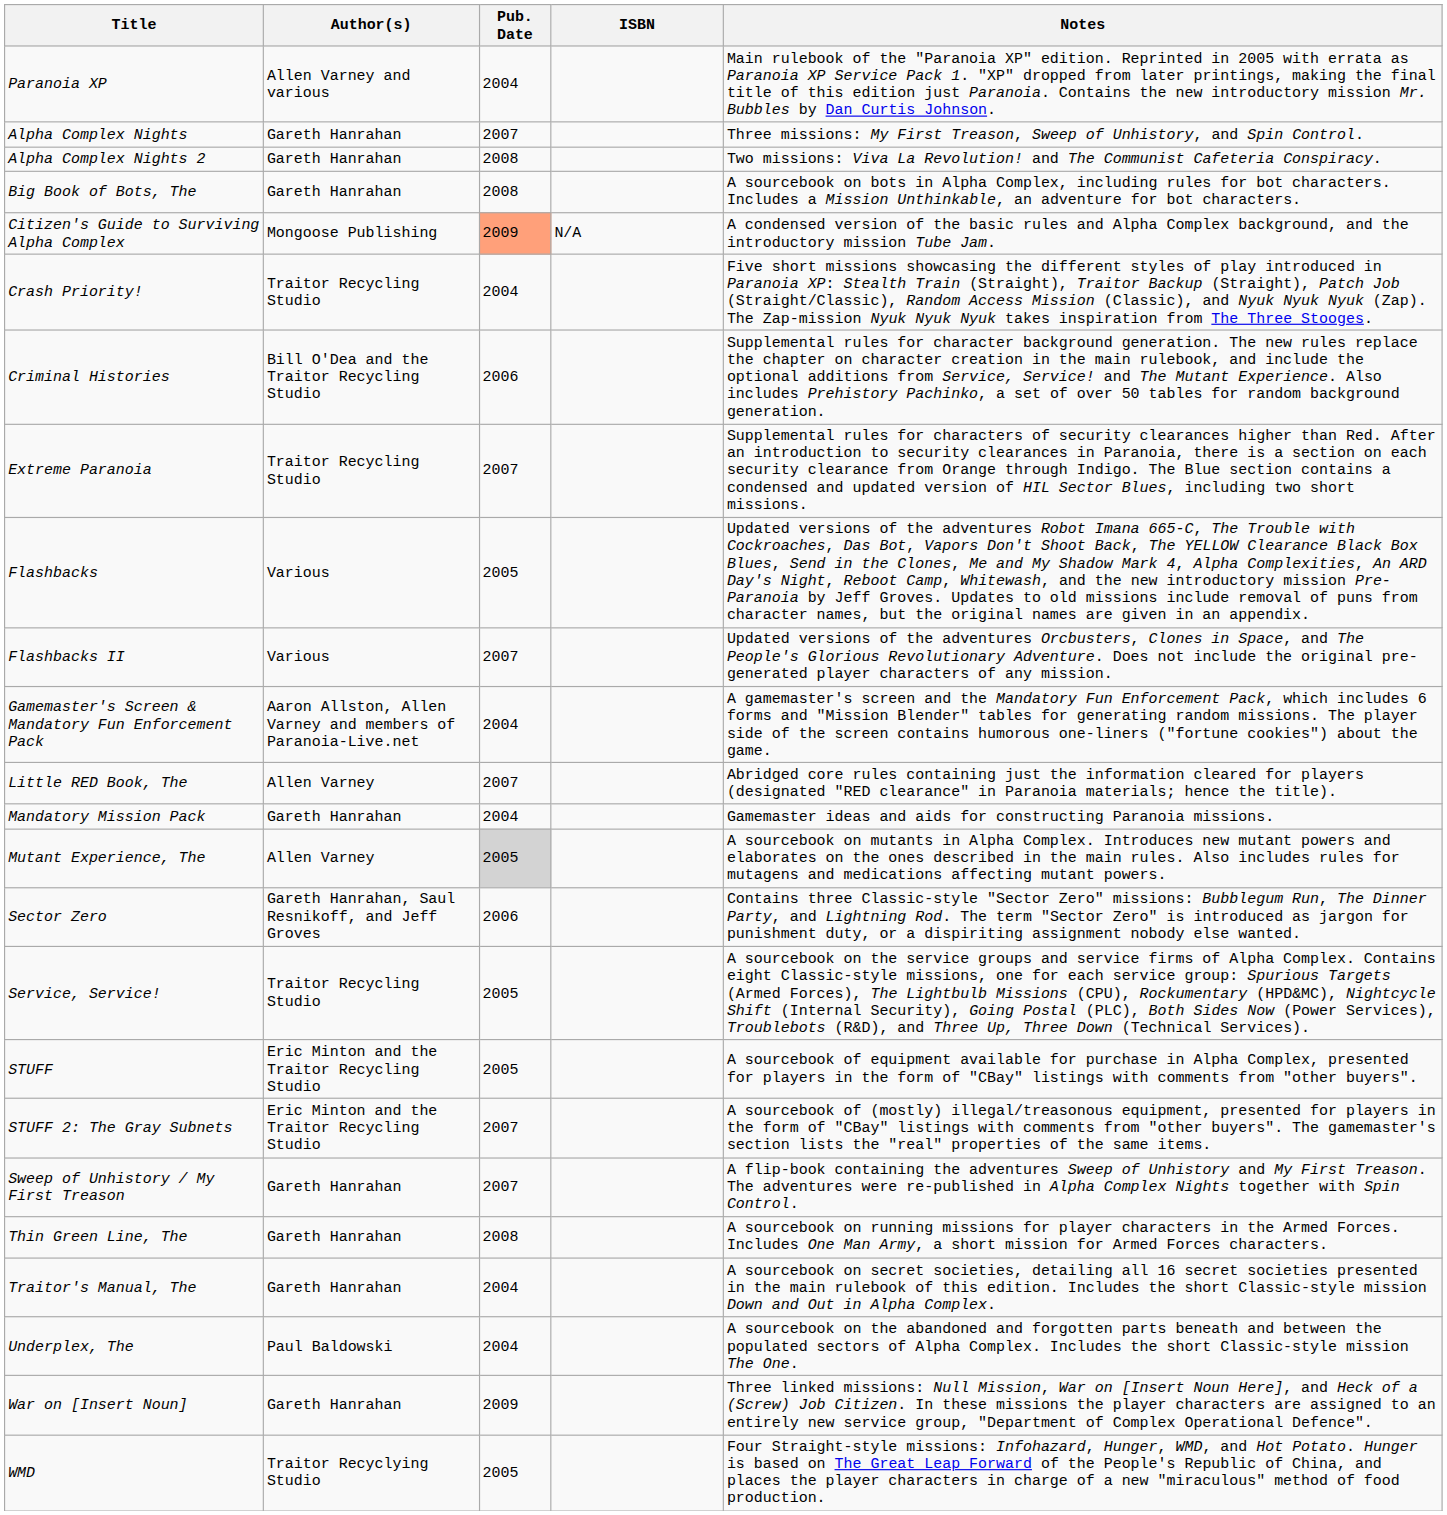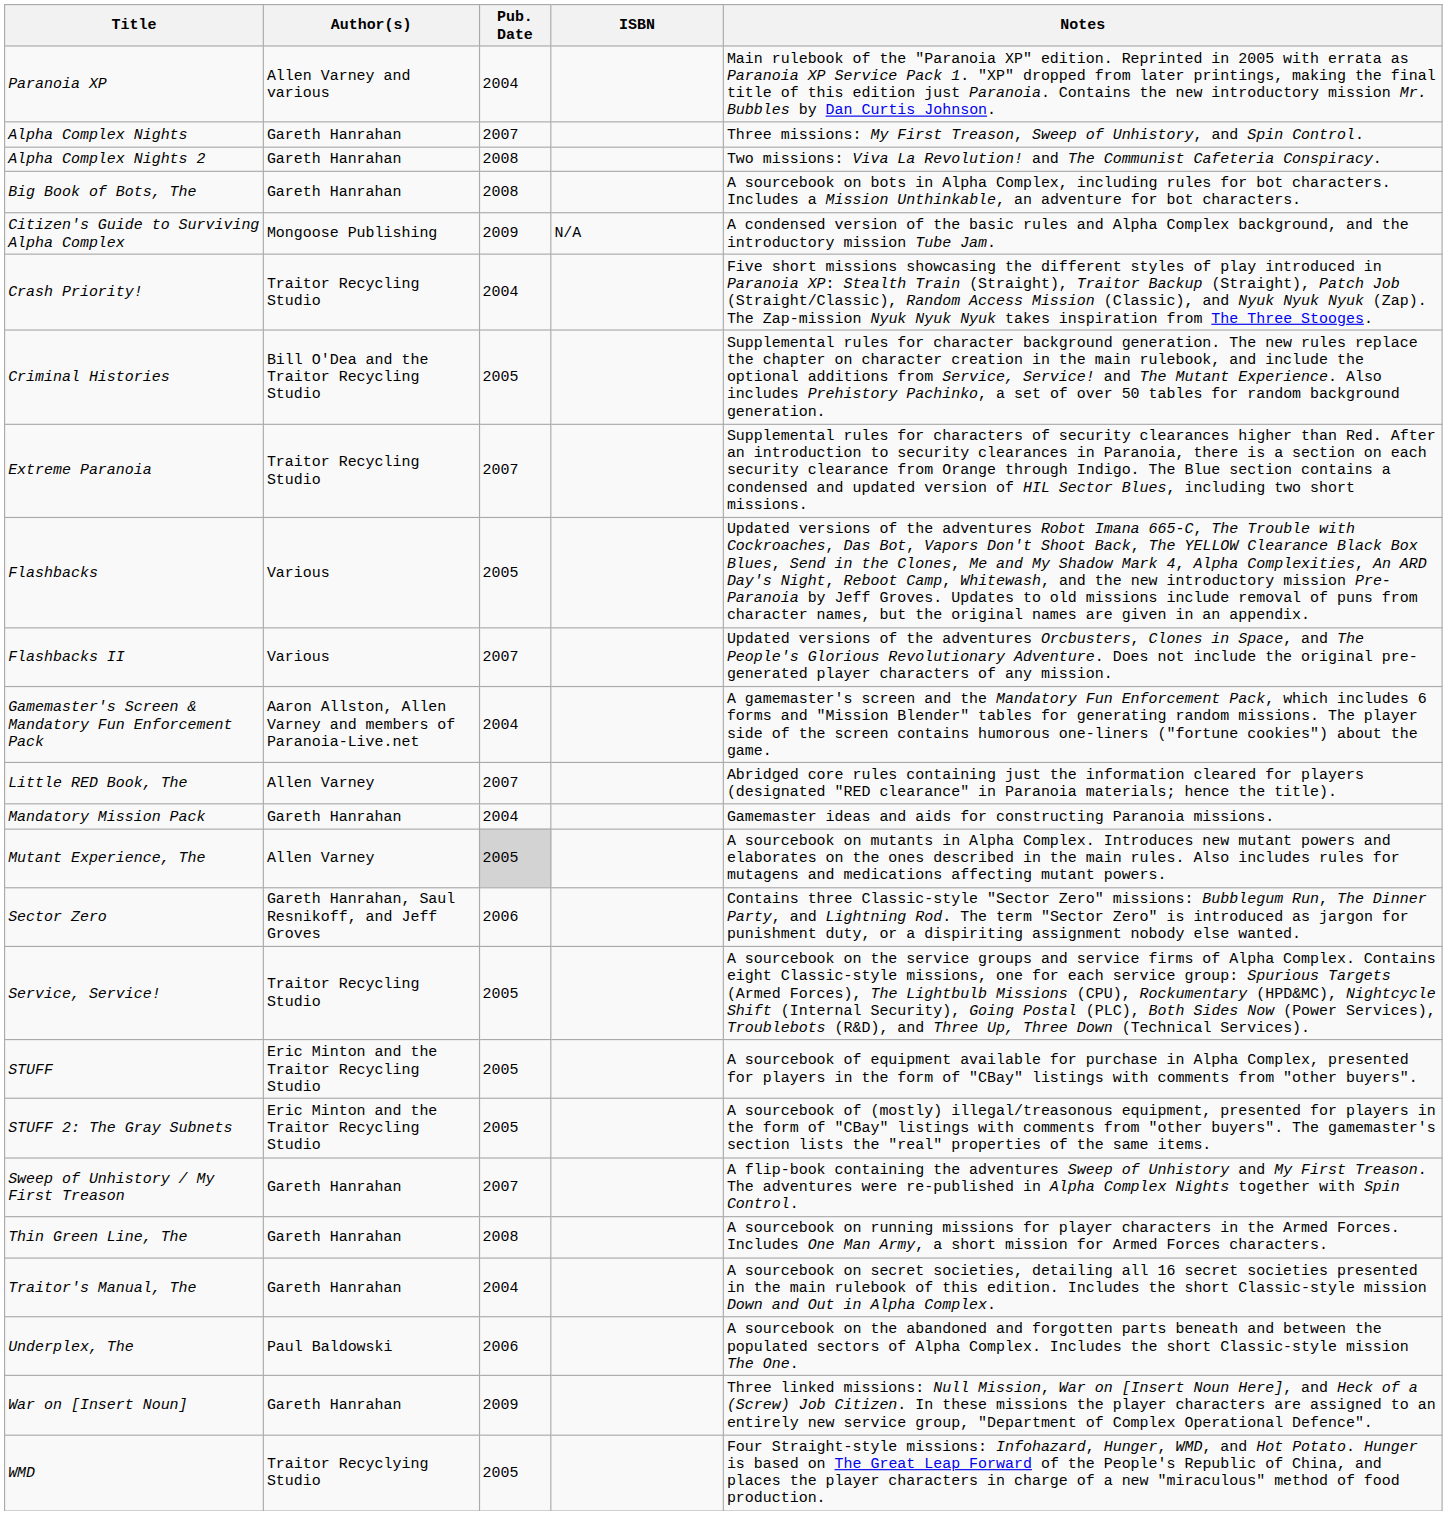Citizen's Guide to Surviving Alpha Complex | Pub. Date: lightsalmon background -> no background
Criminal Histories | Pub. Date: 2006 -> 2005
STUFF 2: The Gray Subnets | Pub. Date: 2007 -> 2005
Underplex, The | Pub. Date: 2004 -> 2006
